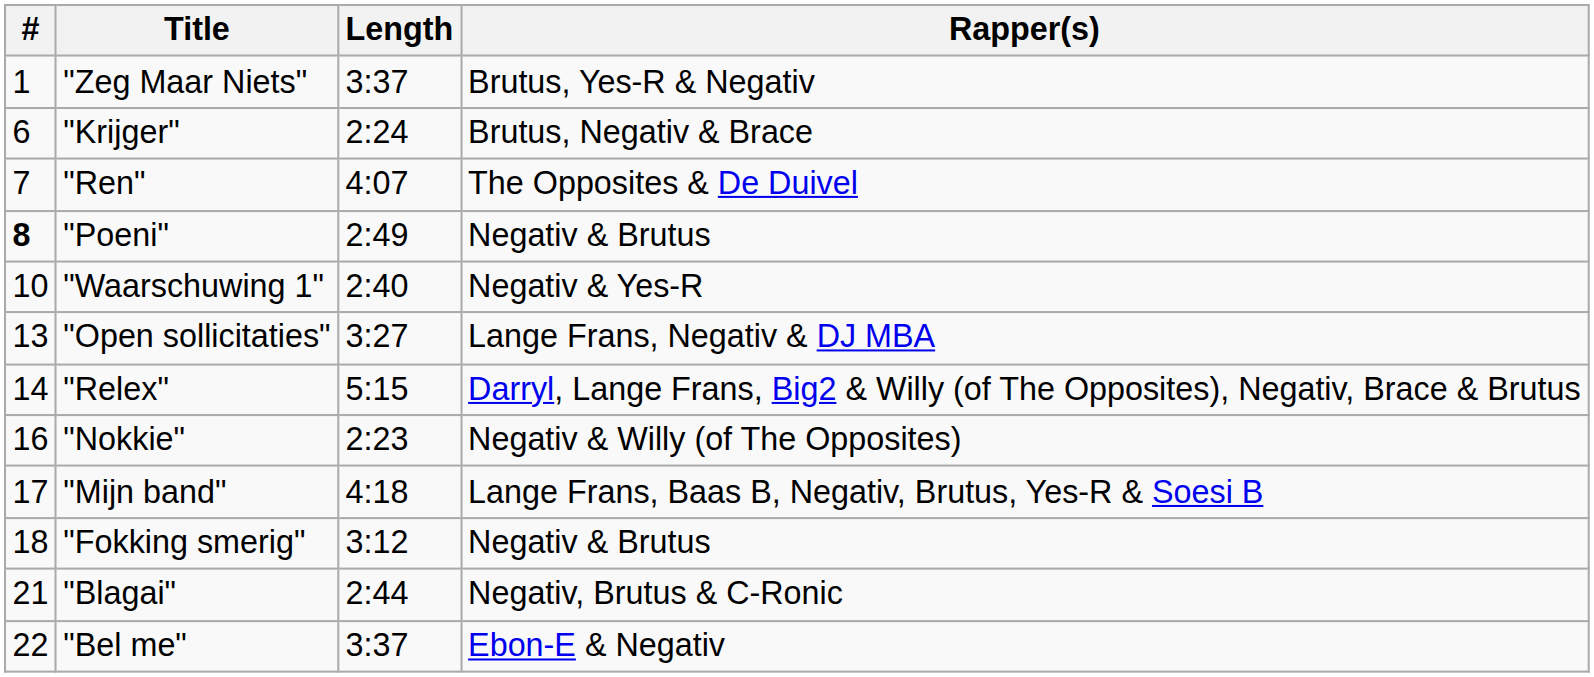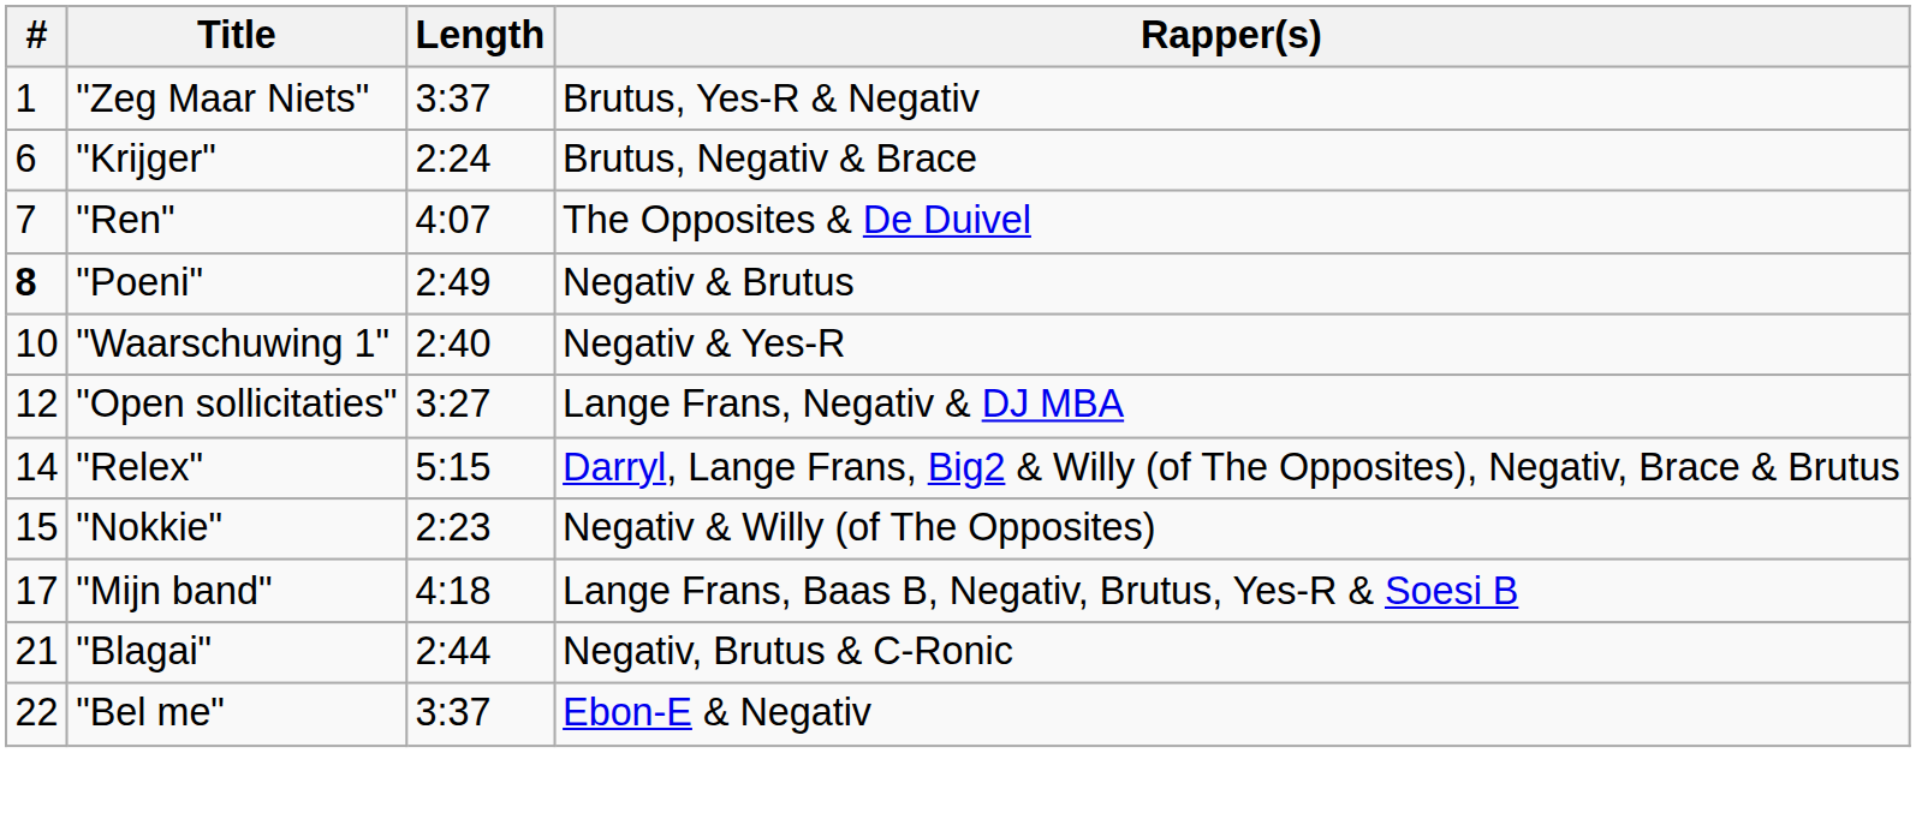"Open sollicitaties" | #: 13 -> 12
"Nokkie" | #: 16 -> 15
- row: 18 | "Fokking smerig" | 3:12 | Negativ & Brutus
